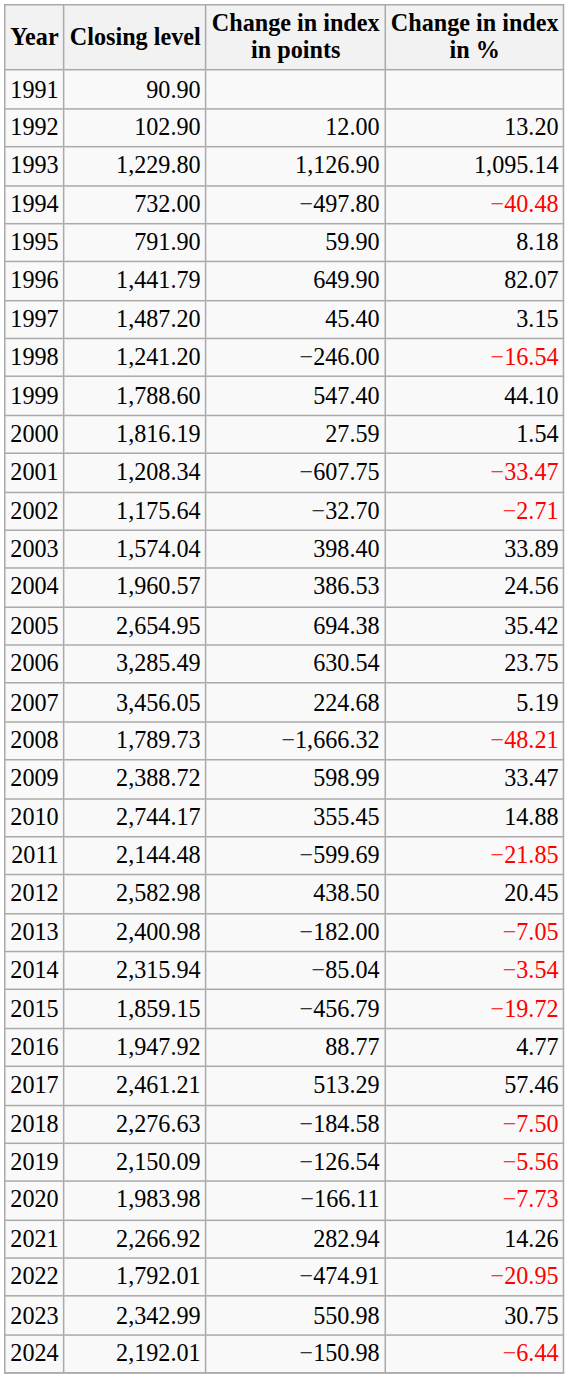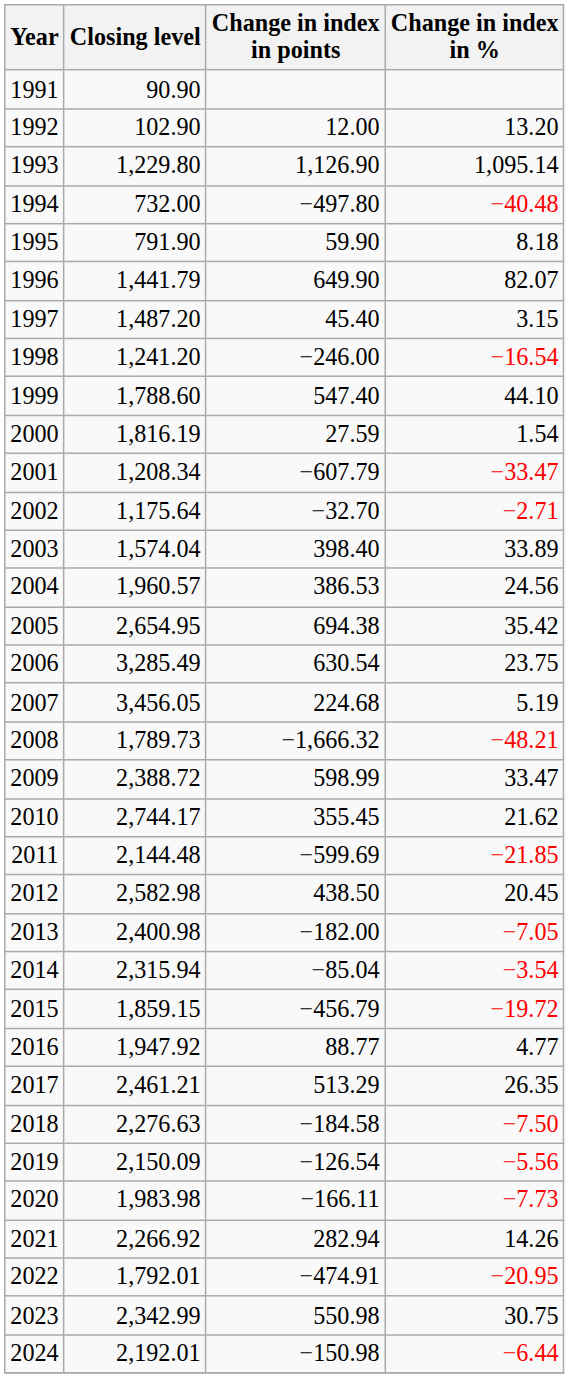2001 | Change in index in points: −607.75 -> −607.79
2010 | Change in index in %: 14.88 -> 21.62
2017 | Change in index in %: 57.46 -> 26.35
